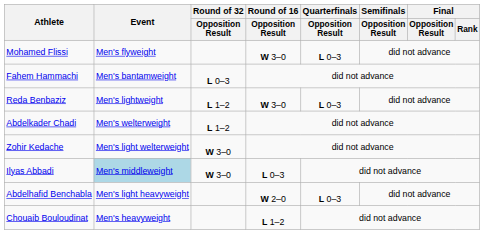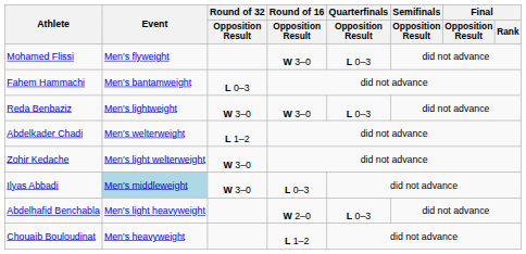Reda Benbaziz | Round of 32 / Opposition Result: L 1–2 -> W 3–0
